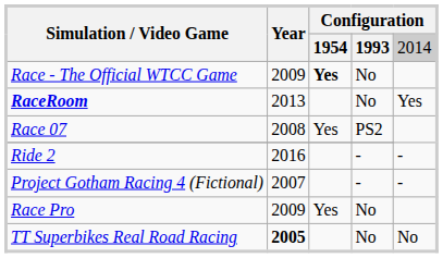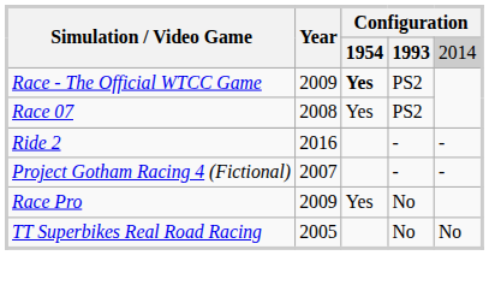Race - The Official WTCC Game | column 4: No -> PS2
- row: RaceRoom | 2013 | No | Yes
TT Superbikes Real Road Racing | Year: bold -> normal
